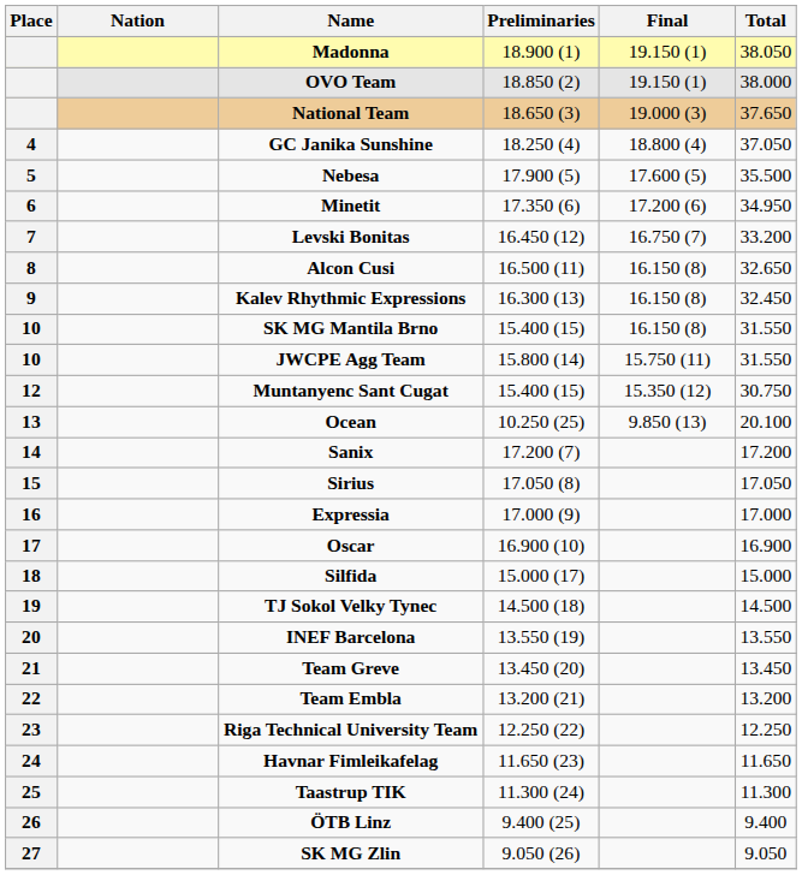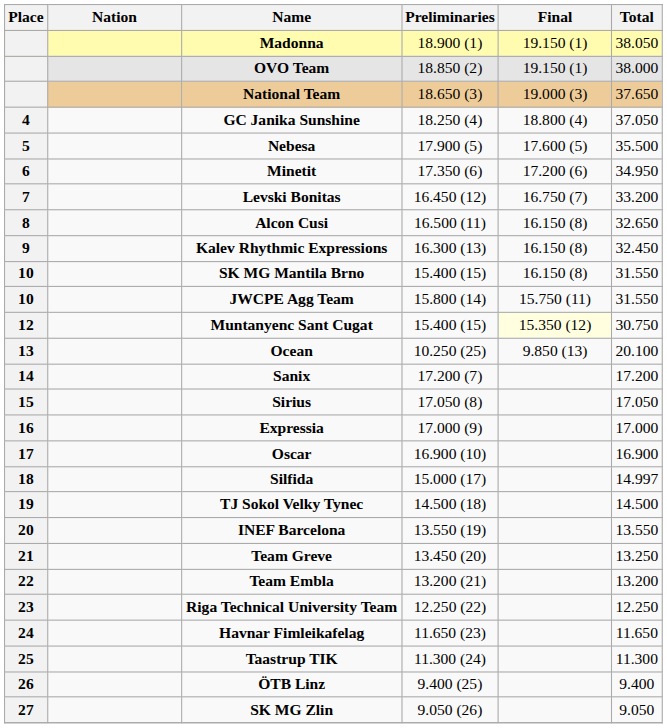Muntanyenc Sant Cugat | Final: no background -> lightyellow background
Silfida | Total: 15.000 -> 14.997
Team Greve | Total: 13.450 -> 13.250
